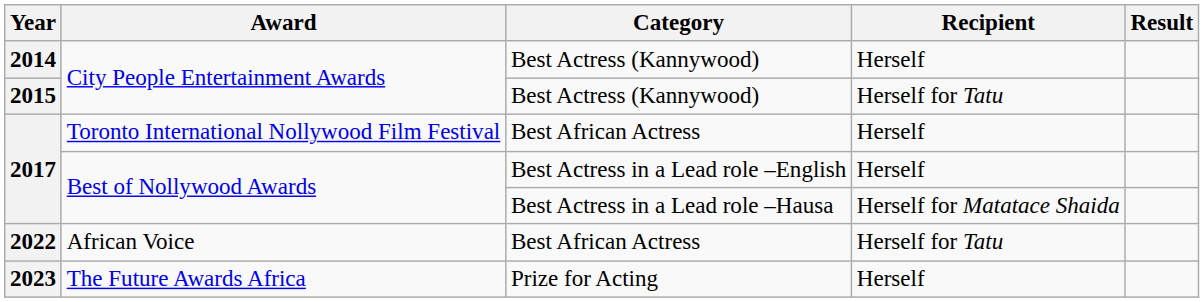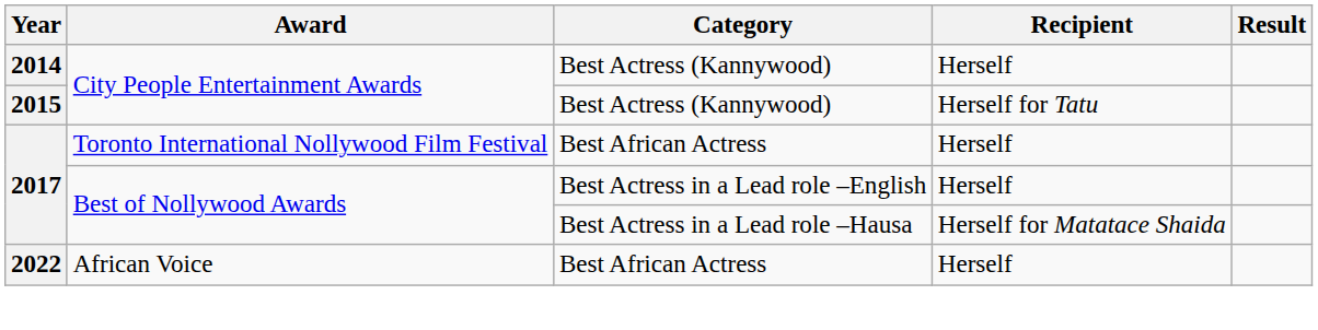2022 | Recipient: Herself for Tatu -> Herself
- row: 2023 | The Future Awards Africa | Prize for Acting | Herself
